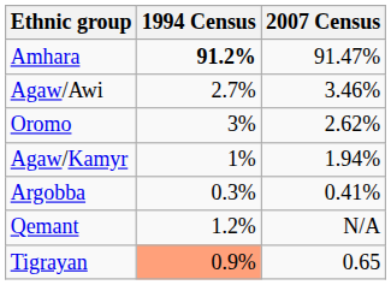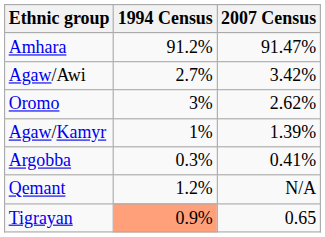Amhara | 1994 Census: bold -> normal
Agaw/Awi | 2007 Census: 3.46% -> 3.42%
Agaw/Kamyr | 2007 Census: 1.94% -> 1.39%
